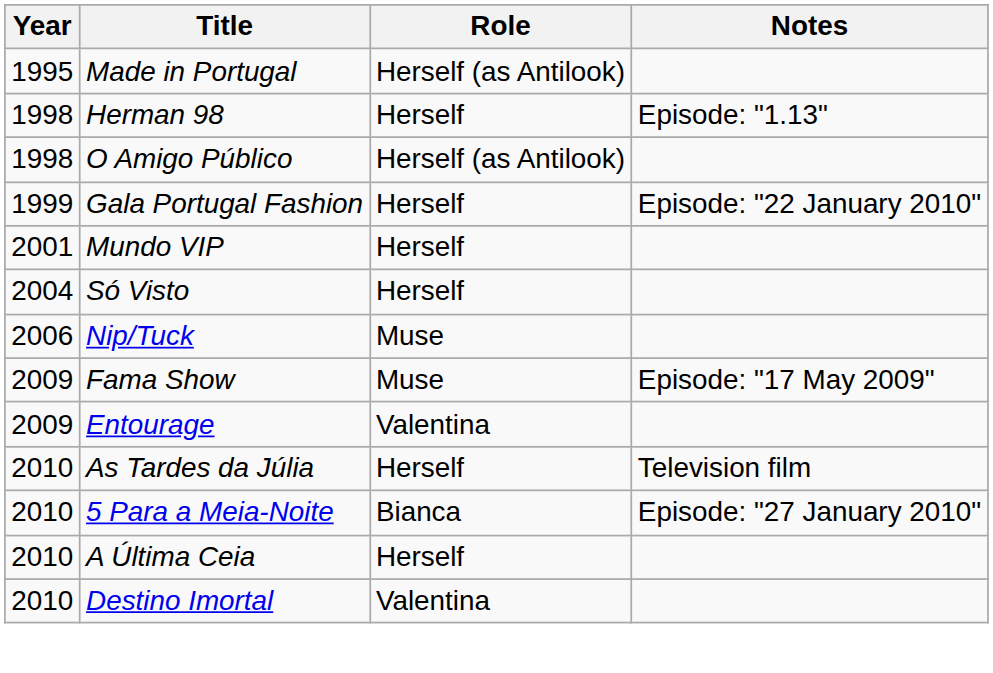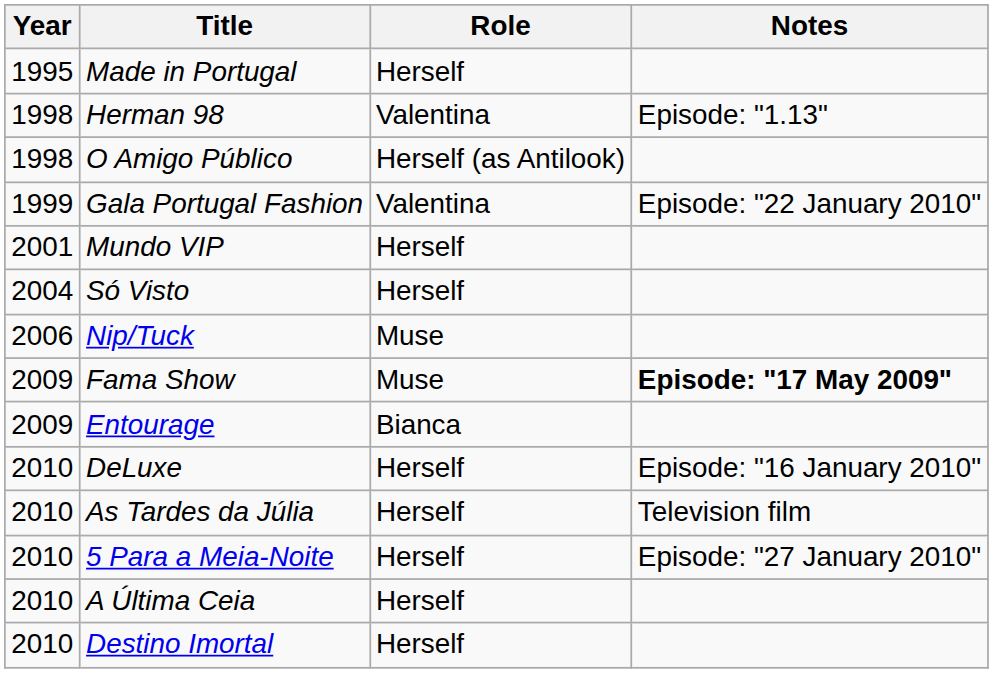Made in Portugal | Role: Herself (as Antilook) -> Herself
Herman 98 | Role: Herself -> Valentina
Gala Portugal Fashion | Role: Herself -> Valentina
Fama Show | Notes: normal -> bold
Entourage | Role: Valentina -> Bianca
+ row: 2010 | DeLuxe | Herself | Episode: "16 January 2010"
5 Para a Meia-Noite | Role: Bianca -> Herself
Destino Imortal | Role: Valentina -> Herself
